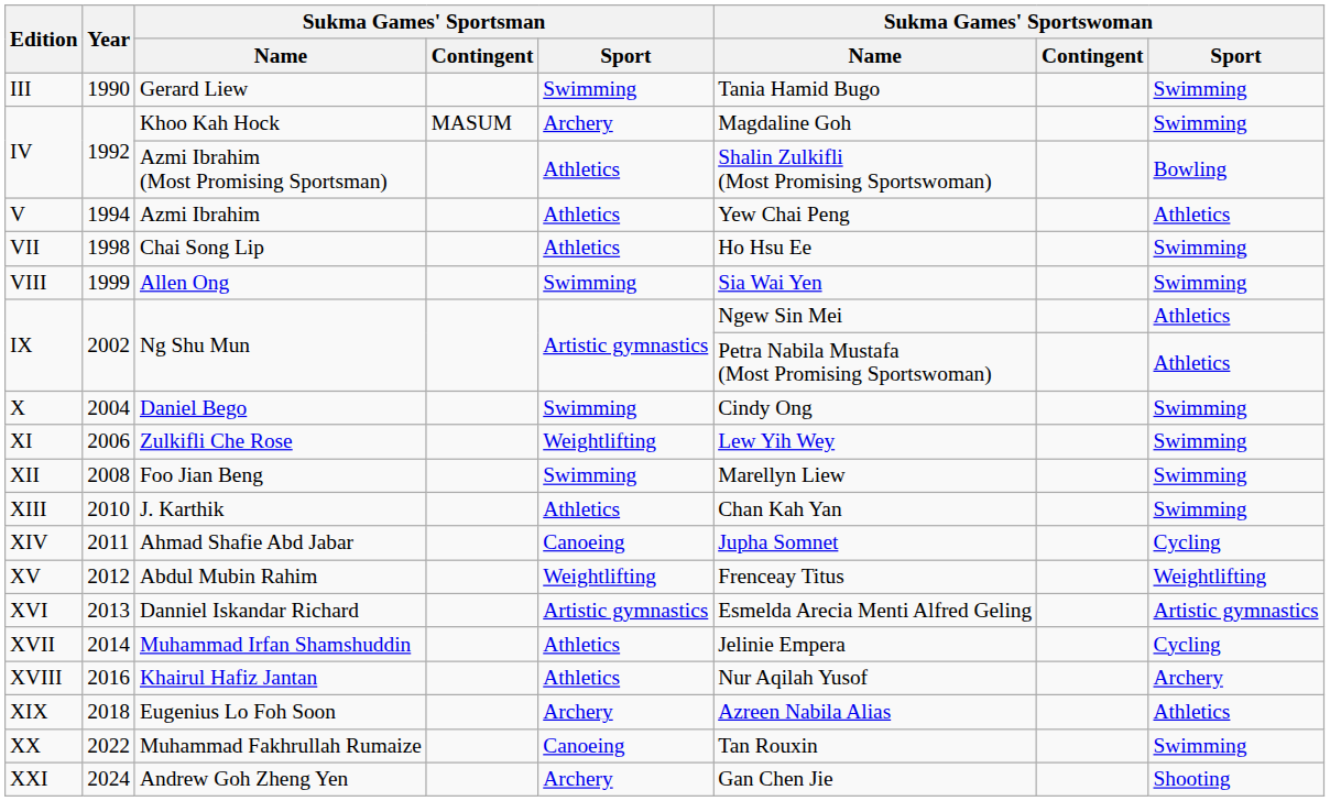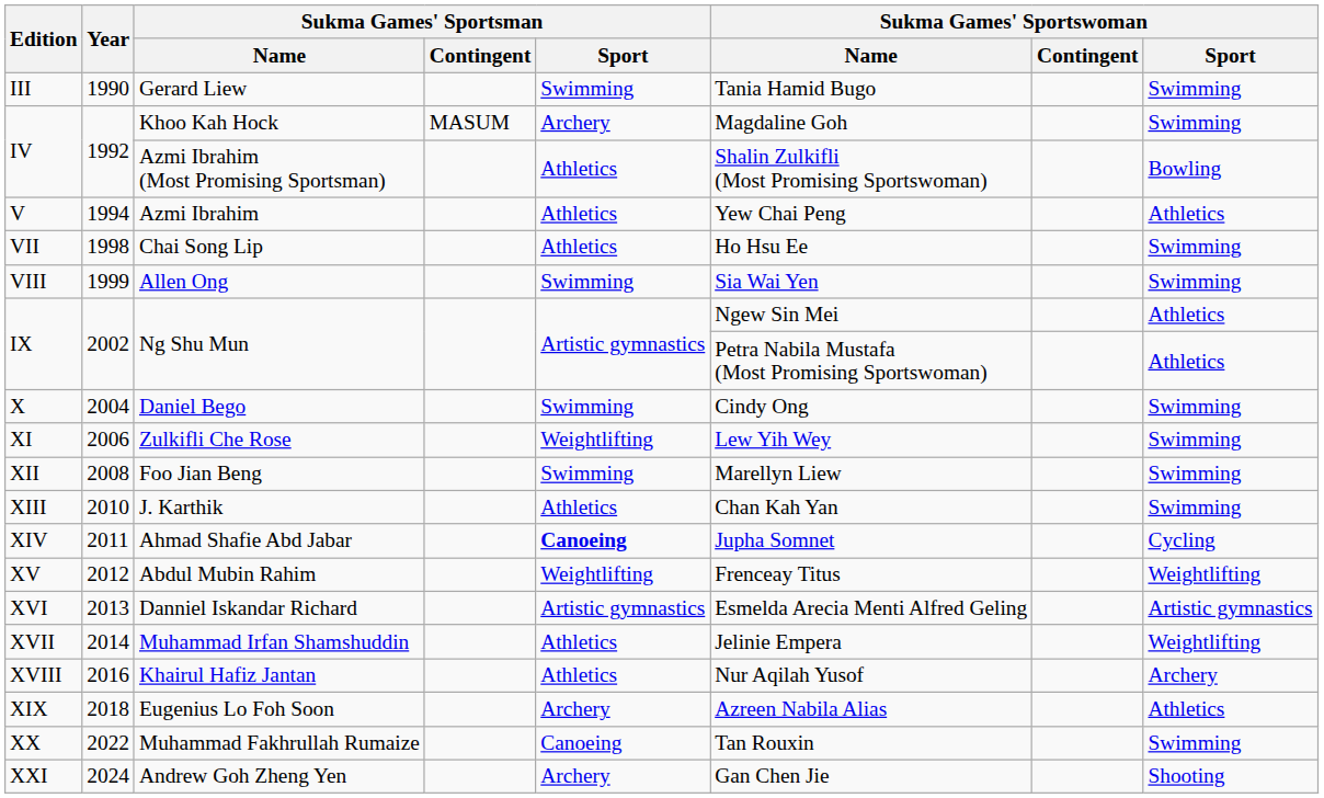Ahmad Shafie Abd Jabar | Sukma Games' Sportsman / Sport: normal -> bold
Muhammad Irfan Shamshuddin | Sukma Games' Sportswoman / Sport: Cycling -> Weightlifting
